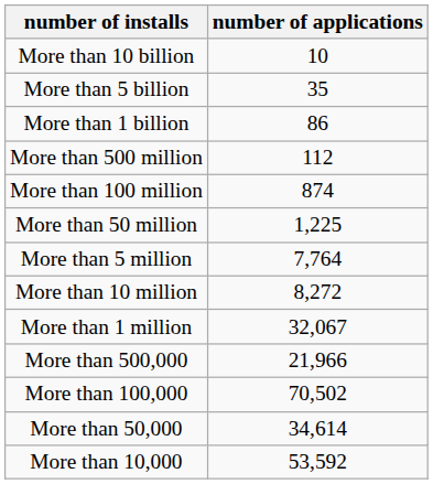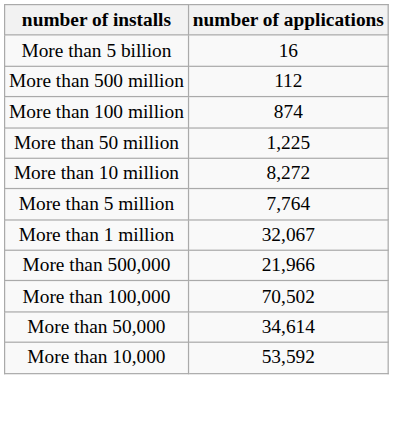- row: More than 10 billion | 10
More than 5 billion | number of applications: 35 -> 16
- row: More than 1 billion | 86
rows swapped: More than 10 million <-> More than 5 million
